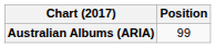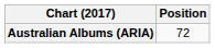Australian Albums (ARIA) | Position: 99 -> 72
